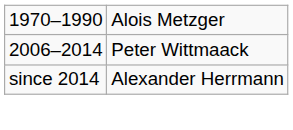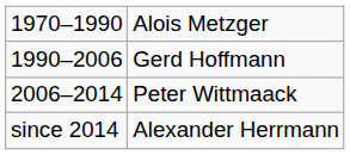+ row: 1990–2006 | Gerd Hoffmann
